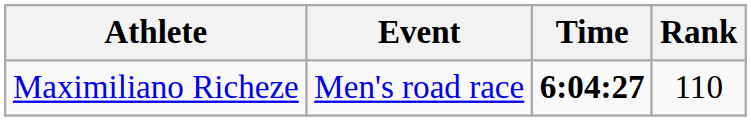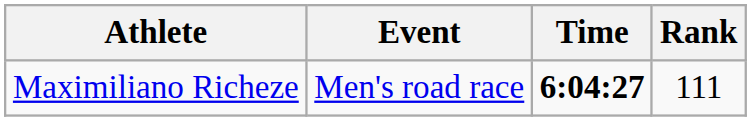Maximiliano Richeze | Rank: 110 -> 111
